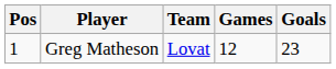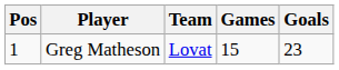Greg Matheson | Games: 12 -> 15
